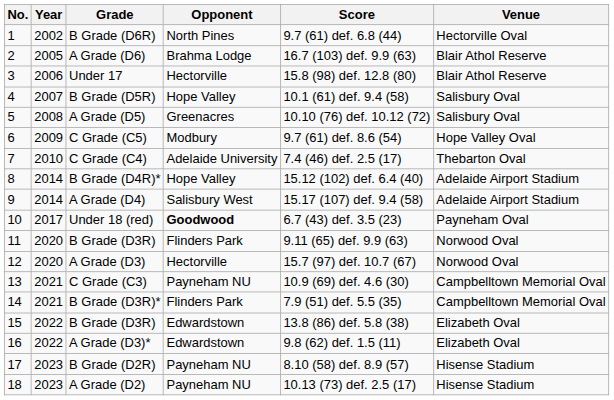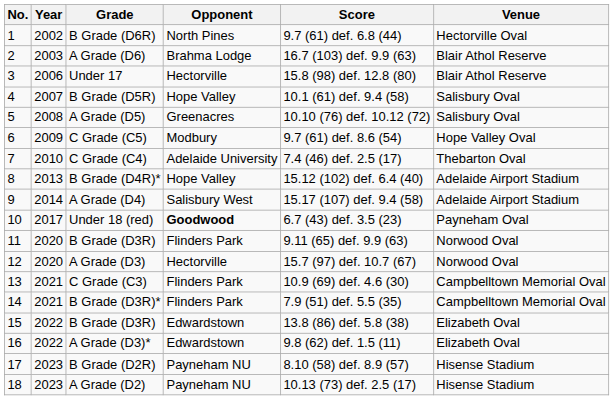A Grade (D6) | Year: 2005 -> 2003
B Grade (D4R)* | Year: 2014 -> 2013
C Grade (C3) | Opponent: Payneham NU -> Flinders Park
